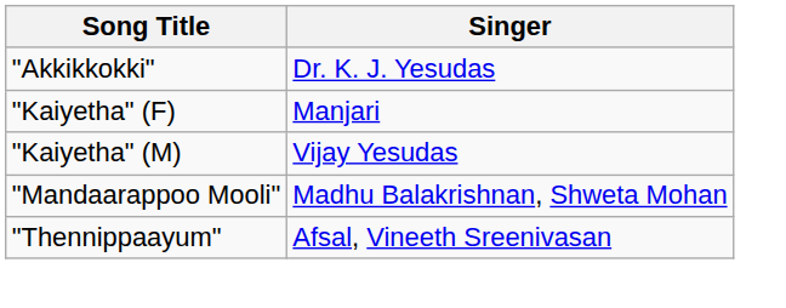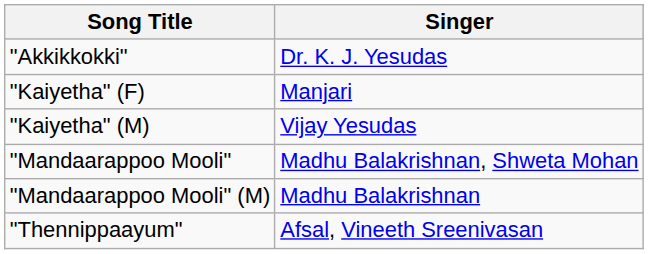+ row: "Mandaarappoo Mooli" (M) | Madhu Balakrishnan
